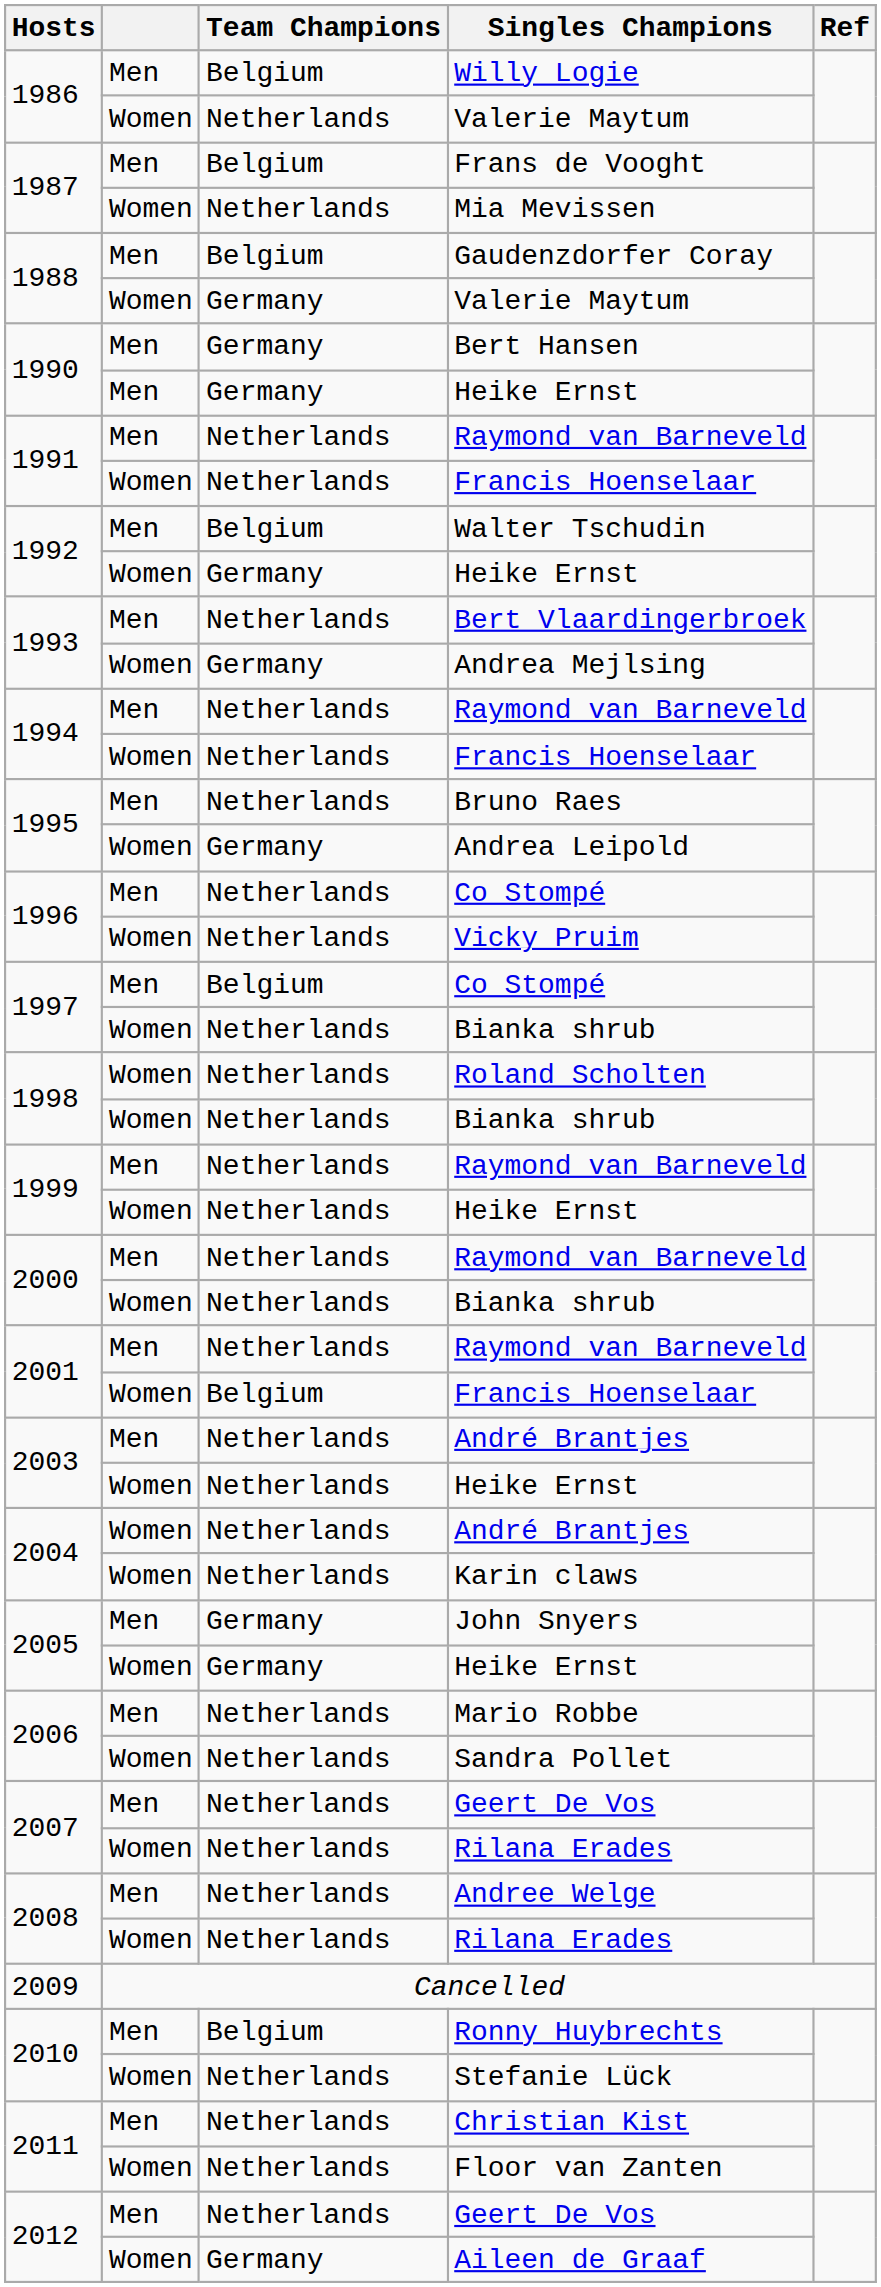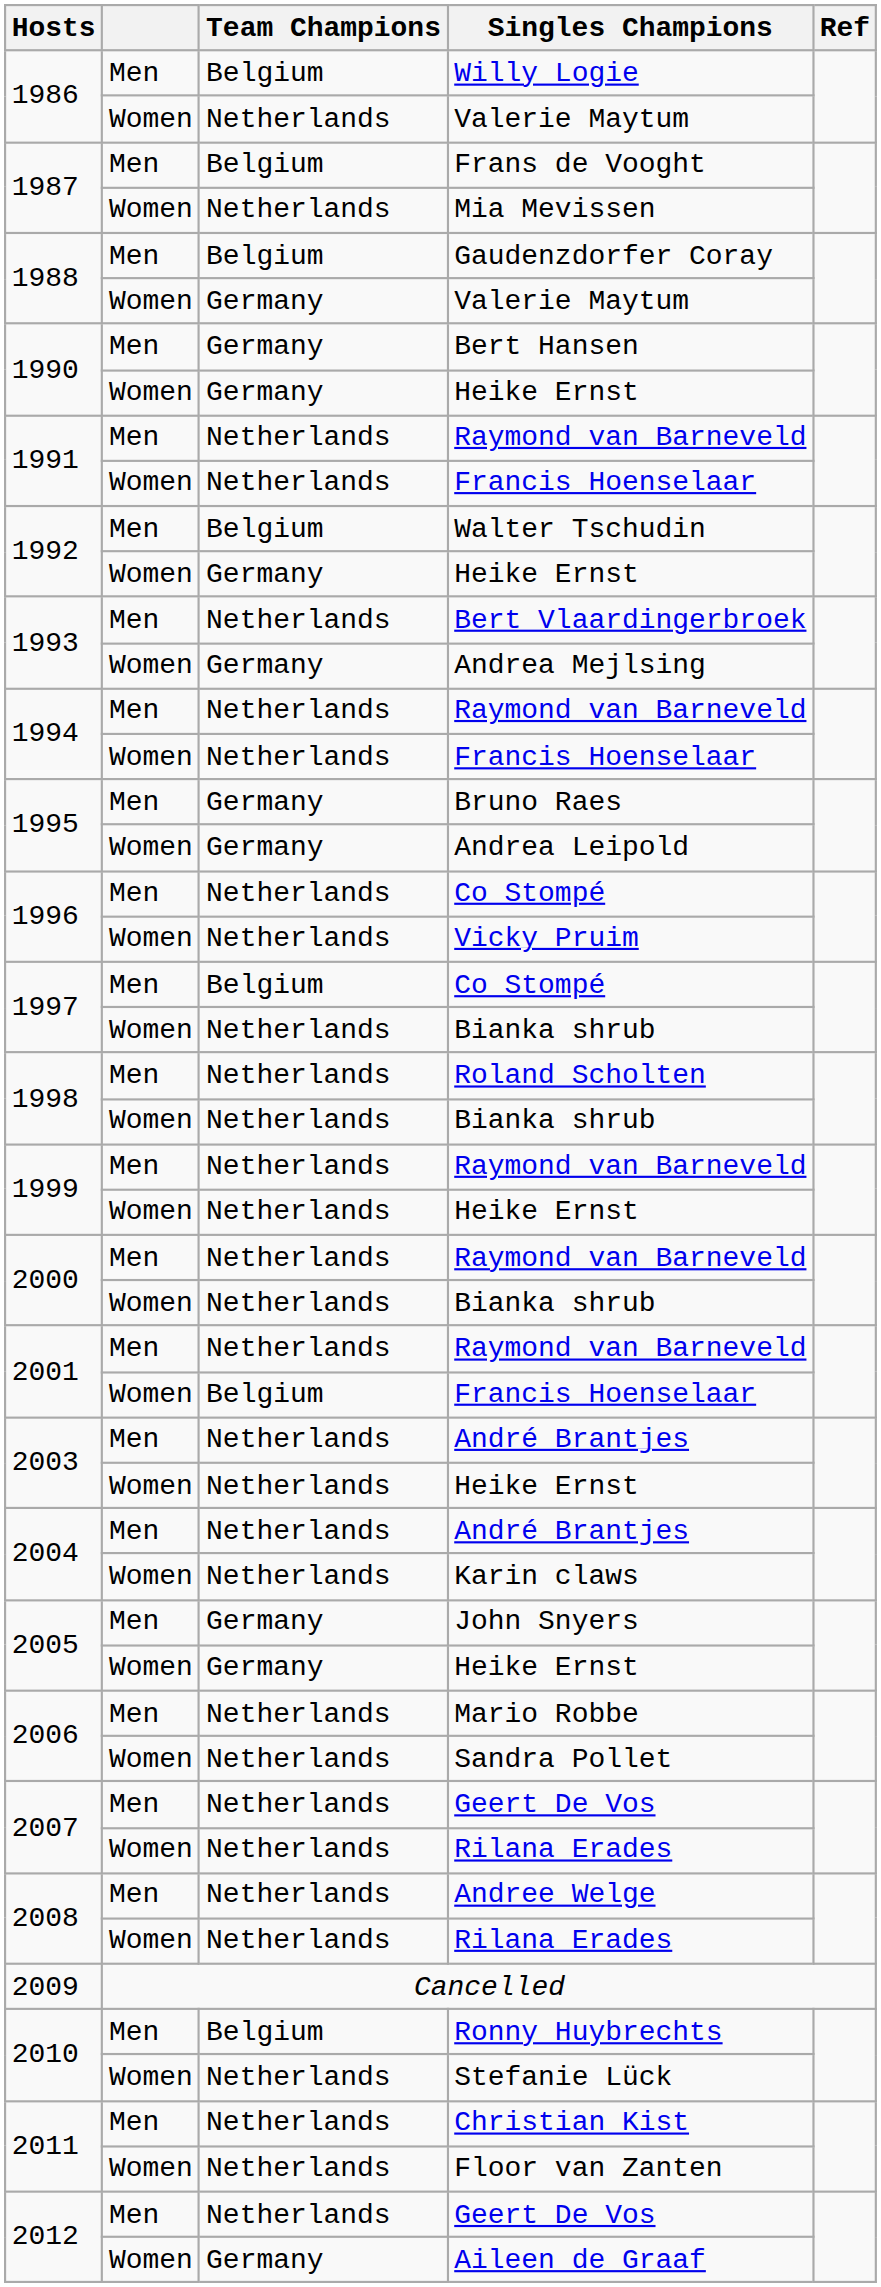1990 / Heike Ernst | column 2: Men -> Women
Bruno Raes | Team Champions: Netherlands -> Germany
Roland Scholten | column 2: Women -> Men
2004 / André Brantjes | column 2: Women -> Men
